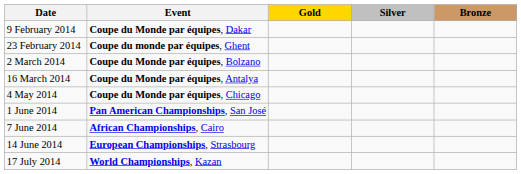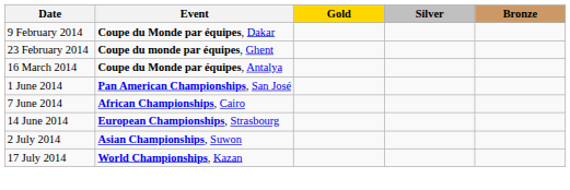- row: 2 March 2014 | Coupe du Monde par équipes, Bolzano
- row: 4 May 2014 | Coupe du Monde par équipes, Chicago
+ row: 2 July 2014 | Asian Championships, Suwon
